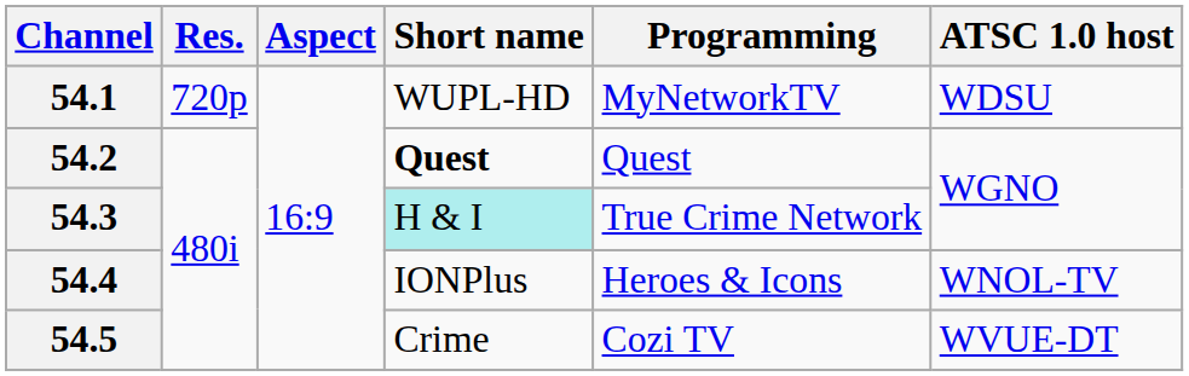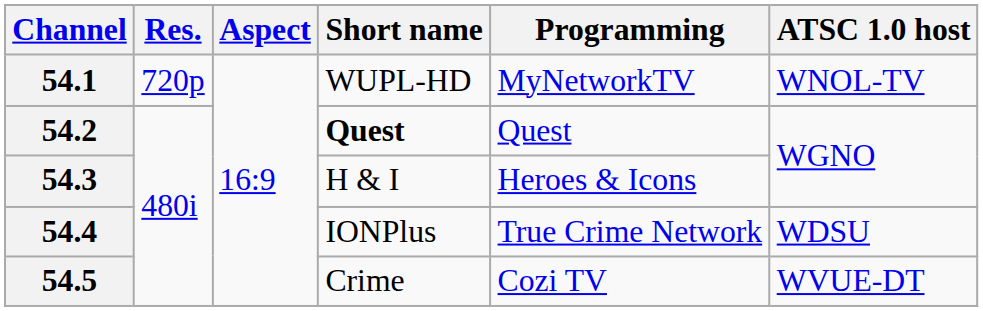54.1 | ATSC 1.0 host: WDSU -> WNOL-TV
54.3 | Short name: paleturquoise background -> no background
54.3 | Programming: True Crime Network -> Heroes & Icons
54.4 | Programming: Heroes & Icons -> True Crime Network
54.4 | ATSC 1.0 host: WNOL-TV -> WDSU
